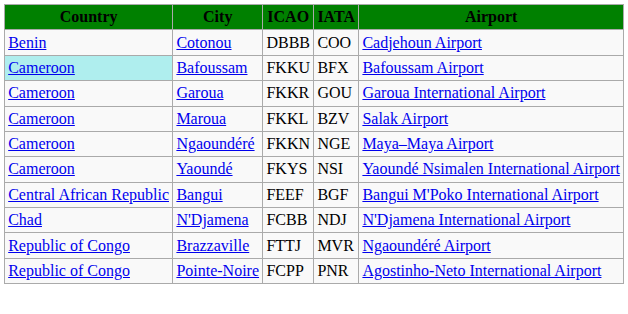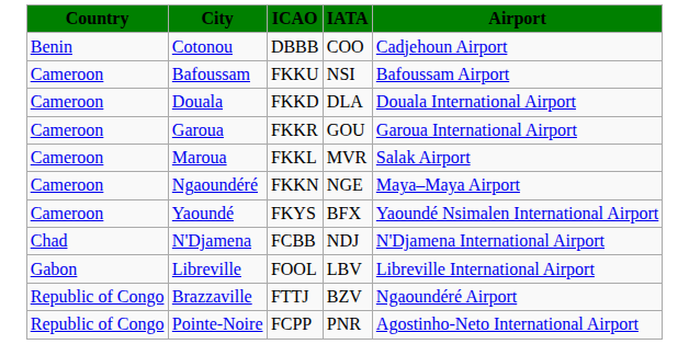Bafoussam | column 1: paleturquoise background -> no background
Bafoussam | column 4: BFX -> NSI
+ row: Cameroon | Douala | FKKD | DLA | Douala International Airport
Maroua | column 4: BZV -> MVR
Yaoundé | column 4: NSI -> BFX
- row: Central African Republic | Bangui | FEEF | BGF | Bangui M'Poko International Airport
+ row: Gabon | Libreville | FOOL | LBV | Libreville International Airport
Brazzaville | column 4: MVR -> BZV
